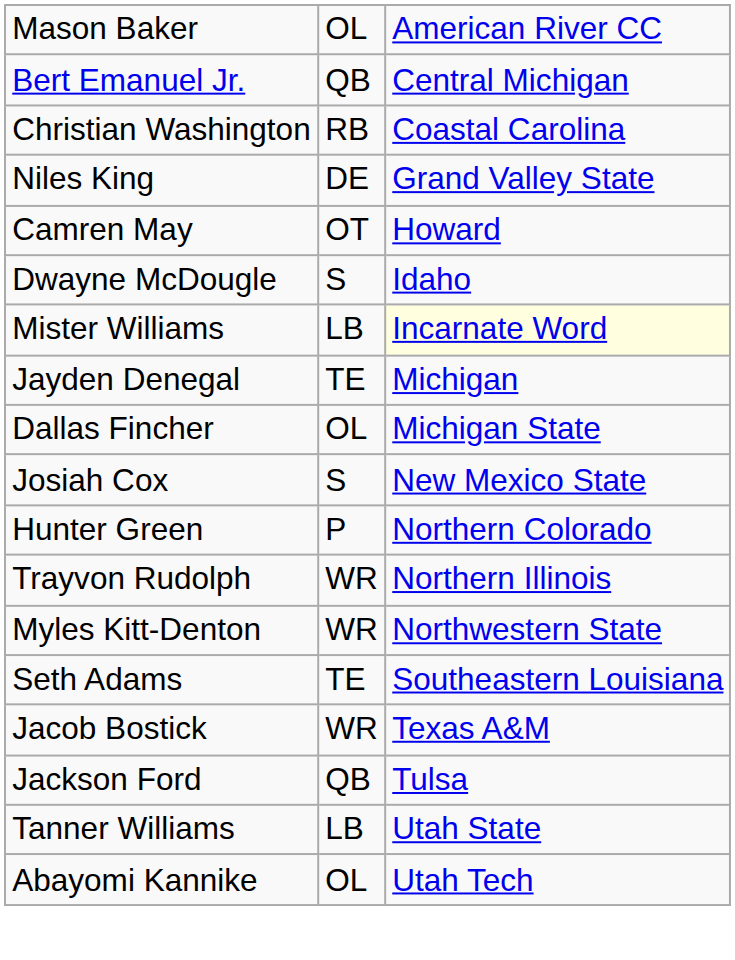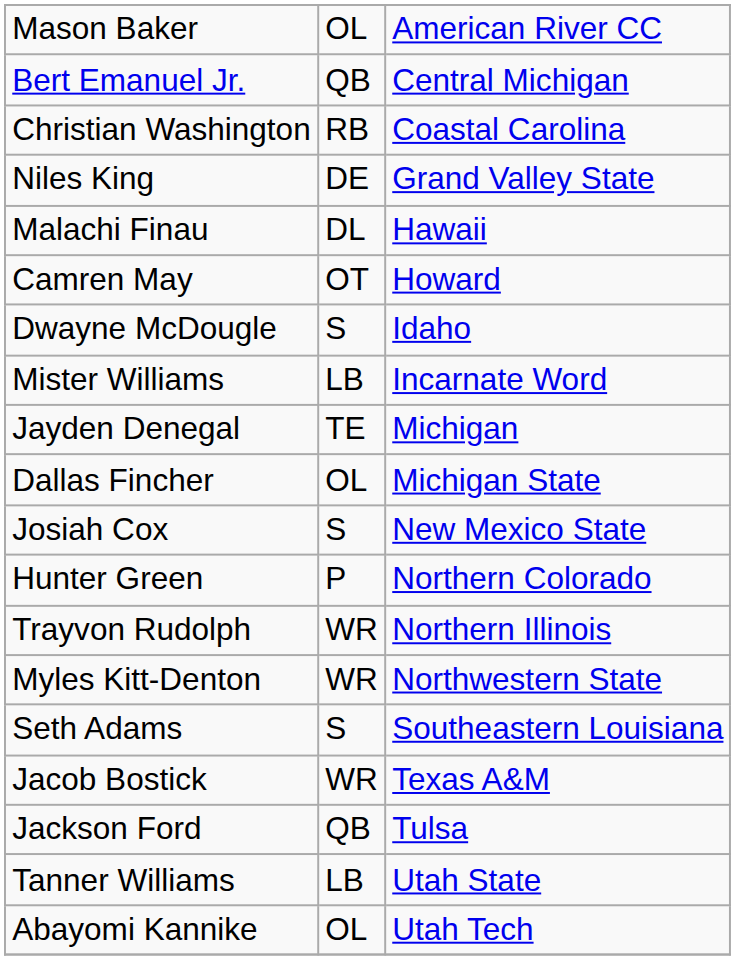+ row: Malachi Finau | DL | Hawaii
Mister Williams | column 3: lightyellow background -> no background
Seth Adams | column 2: TE -> S
